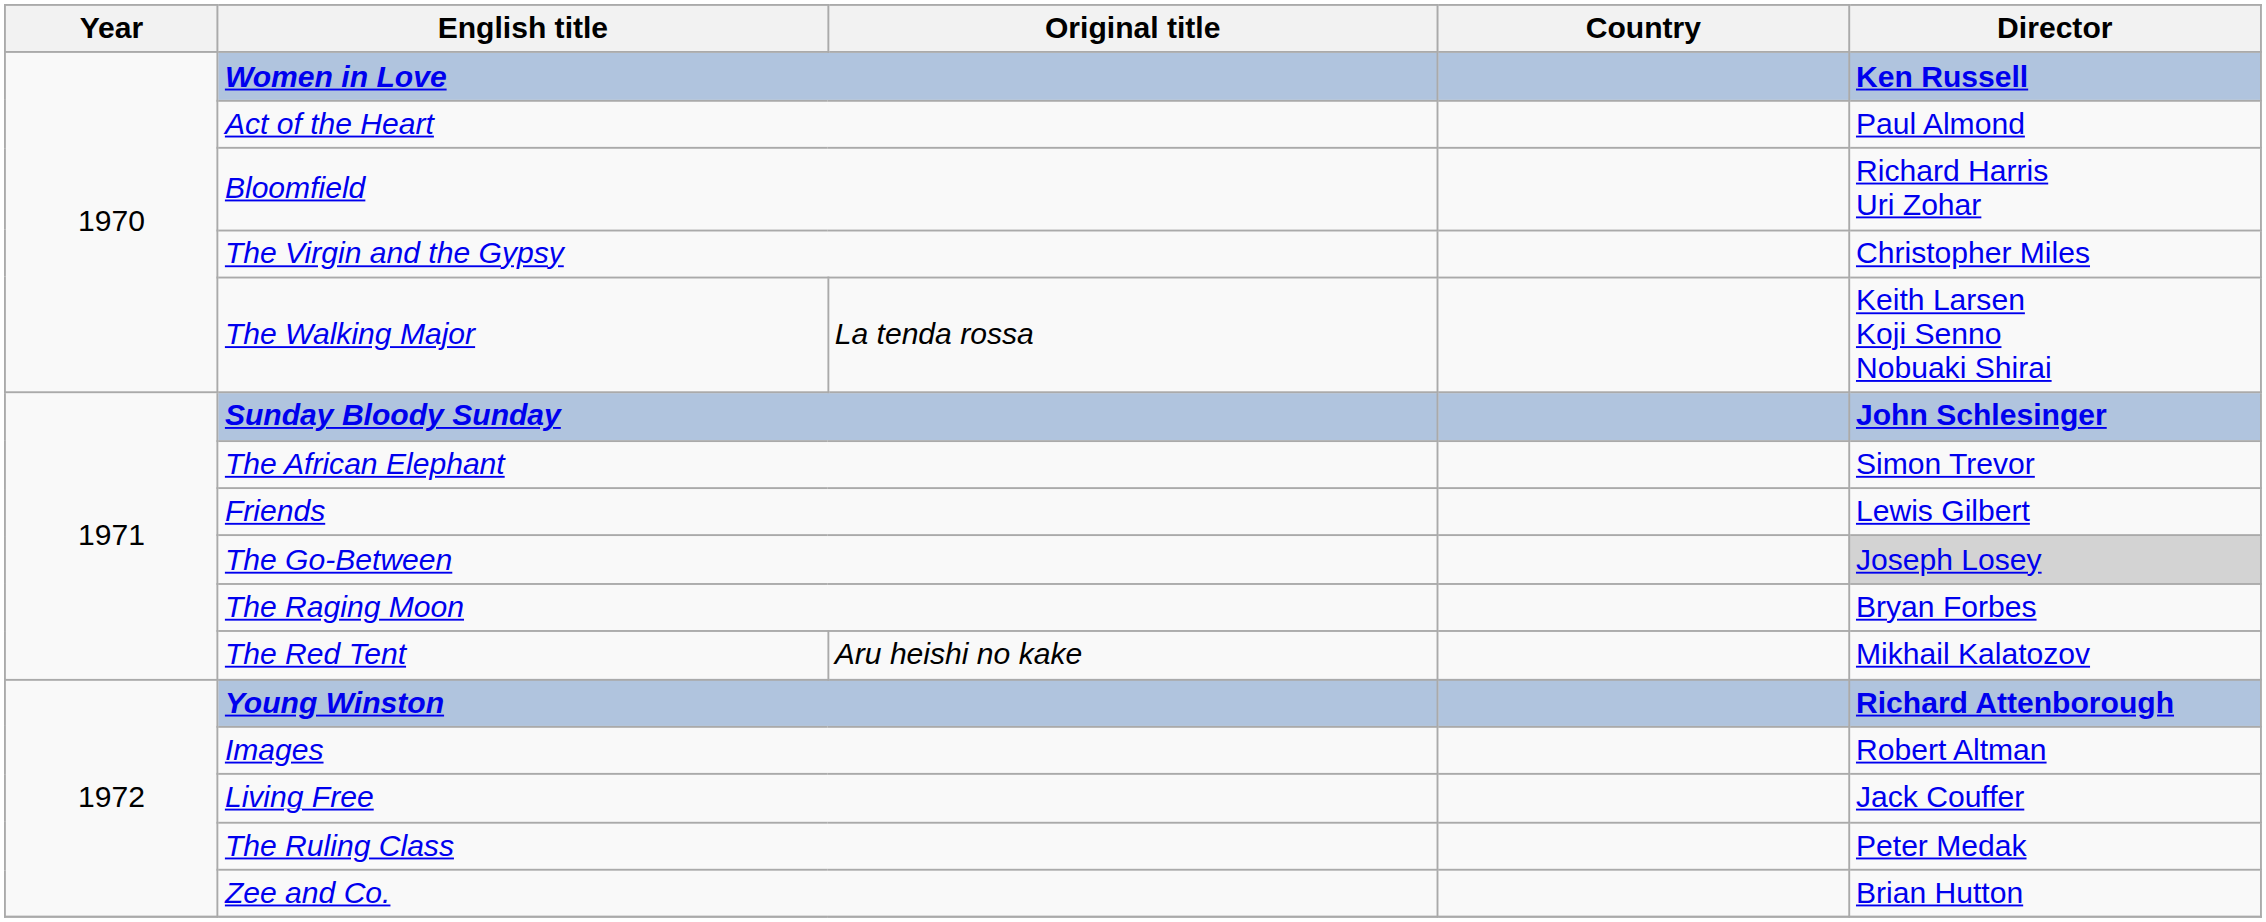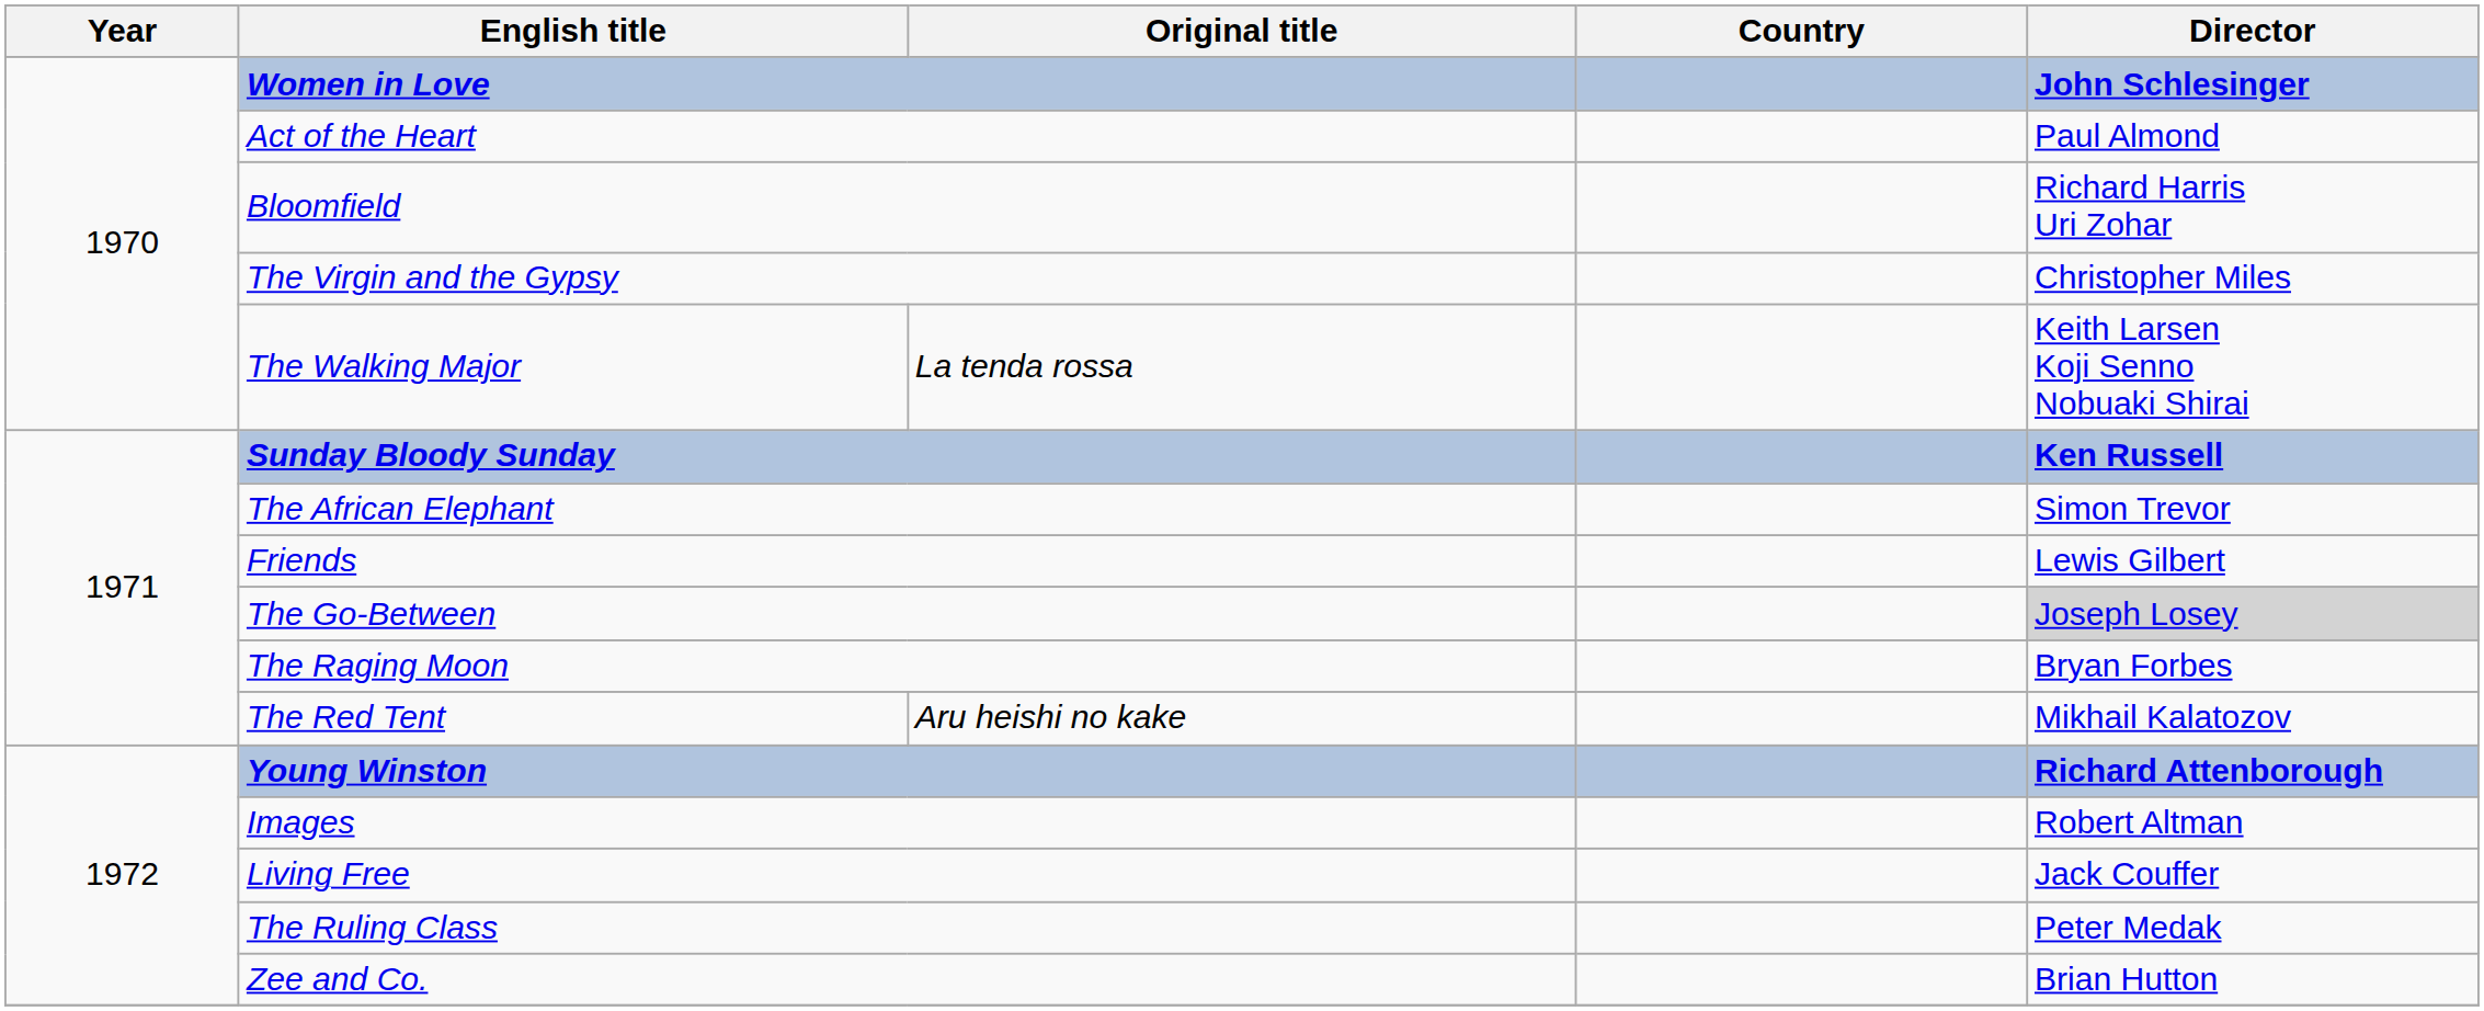Women in Love | Director: Ken Russell -> John Schlesinger
Sunday Bloody Sunday | Director: John Schlesinger -> Ken Russell
